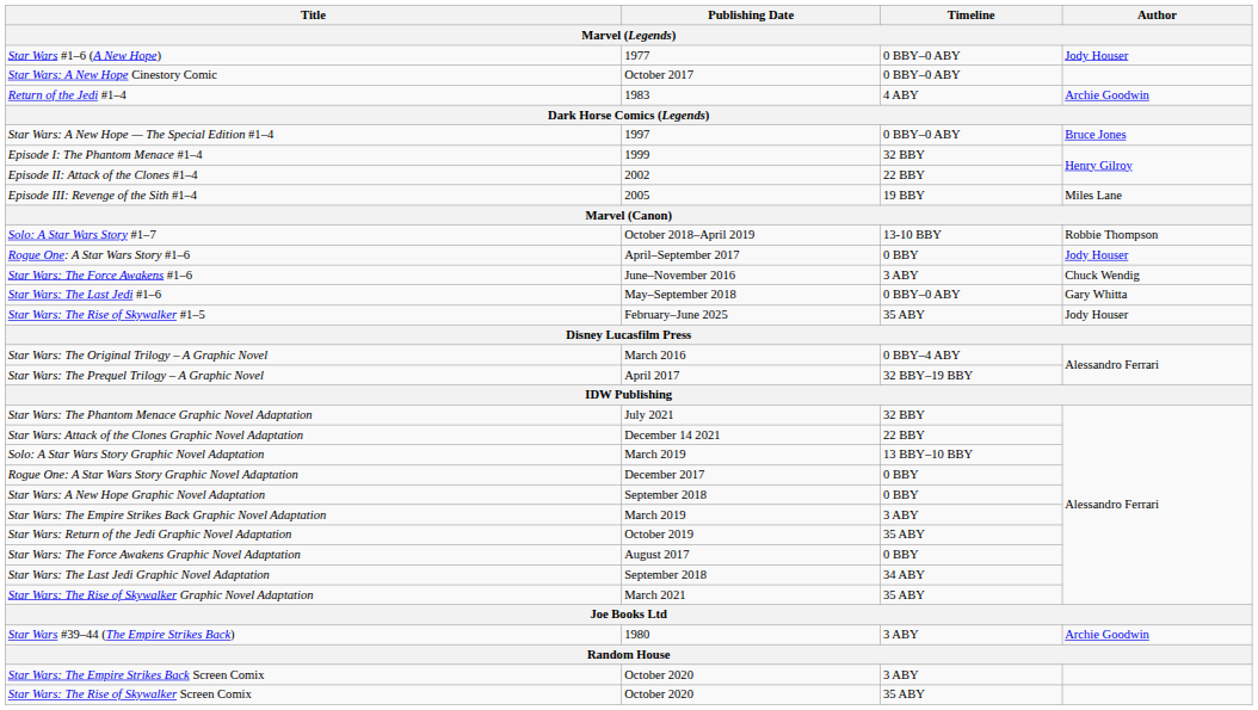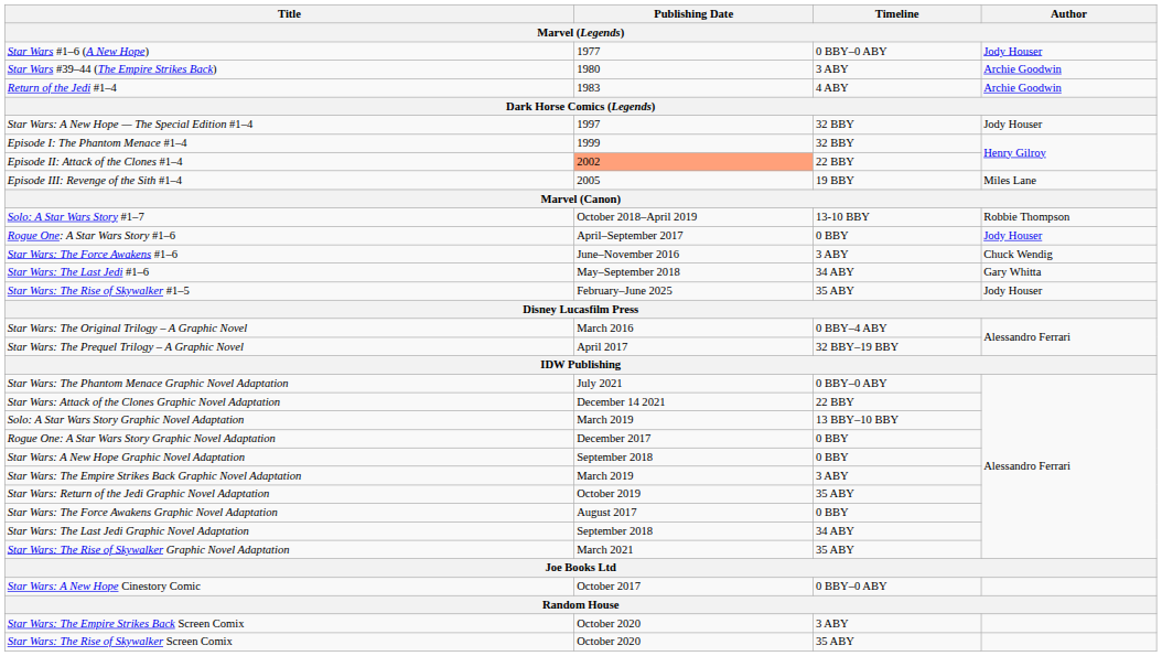rows swapped: Star Wars #39–44 (The Empire Strikes Back) <-> Star Wars: A New Hope Cinestory Comic
Star Wars: A New Hope — The Special Edition #1–4 | Timeline: 0 BBY–0 ABY -> 32 BBY
Star Wars: A New Hope — The Special Edition #1–4 | Author: Bruce Jones -> Jody Houser
Episode II: Attack of the Clones #1–4 | Publishing Date: no background -> lightsalmon background
Star Wars: The Last Jedi #1–6 | Timeline: 0 BBY–0 ABY -> 34 ABY
Star Wars: The Phantom Menace Graphic Novel Adaptation | Timeline: 32 BBY -> 0 BBY–0 ABY
